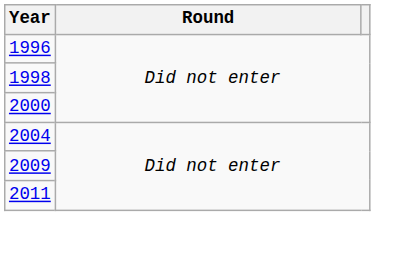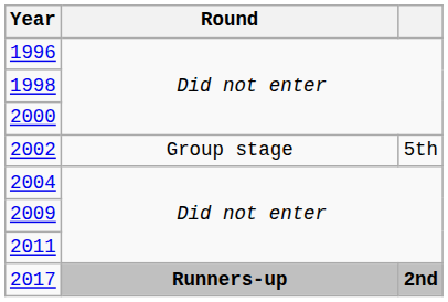+ row: 2002 | Group stage | 5th
+ row: 2017 | Runners-up | 2nd
